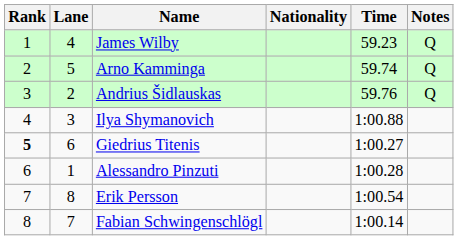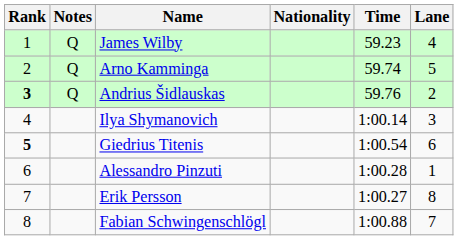columns swapped: Lane <-> Notes
Andrius Šidlauskas | Rank: normal -> bold
Ilya Shymanovich | Time: 1:00.88 -> 1:00.14
Giedrius Titenis | Time: 1:00.27 -> 1:00.54
Erik Persson | Time: 1:00.54 -> 1:00.27
Fabian Schwingenschlögl | Time: 1:00.14 -> 1:00.88
